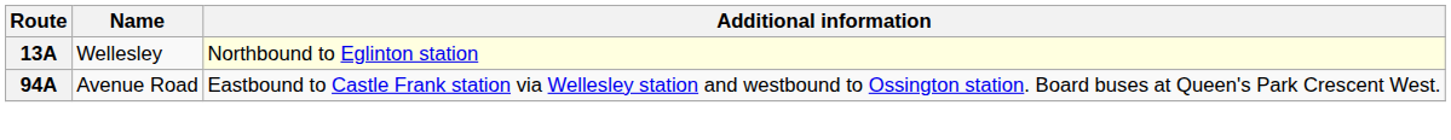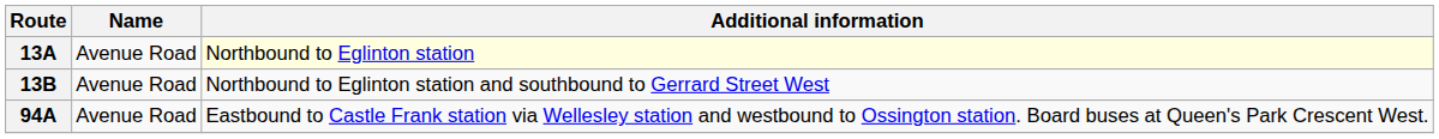13A | Name: Wellesley -> Avenue Road
+ row: 13B | Avenue Road | Northbound to Eglinton station and southbound to Gerrard Street West
